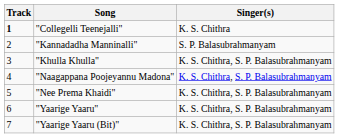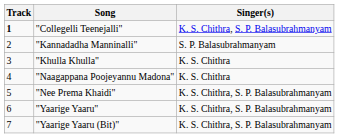"Collegelli Teenejalli" | Singer(s): K. S. Chithra -> K. S. Chithra, S. P. Balasubrahmanyam
"Khulla Khulla" | Singer(s): K. S. Chithra, S. P. Balasubrahmanyam -> K. S. Chithra
"Naagappana Poojeyannu Madona" | Singer(s): K. S. Chithra, S. P. Balasubrahmanyam -> K. S. Chithra
